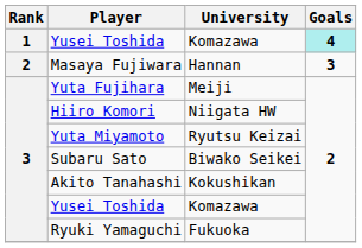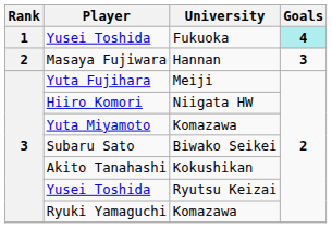1 / Yusei Toshida | University: Komazawa -> Fukuoka
Yuta Miyamoto | University: Ryutsu Keizai -> Komazawa
3 / Yusei Toshida | University: Komazawa -> Ryutsu Keizai
Ryuki Yamaguchi | University: Fukuoka -> Komazawa
